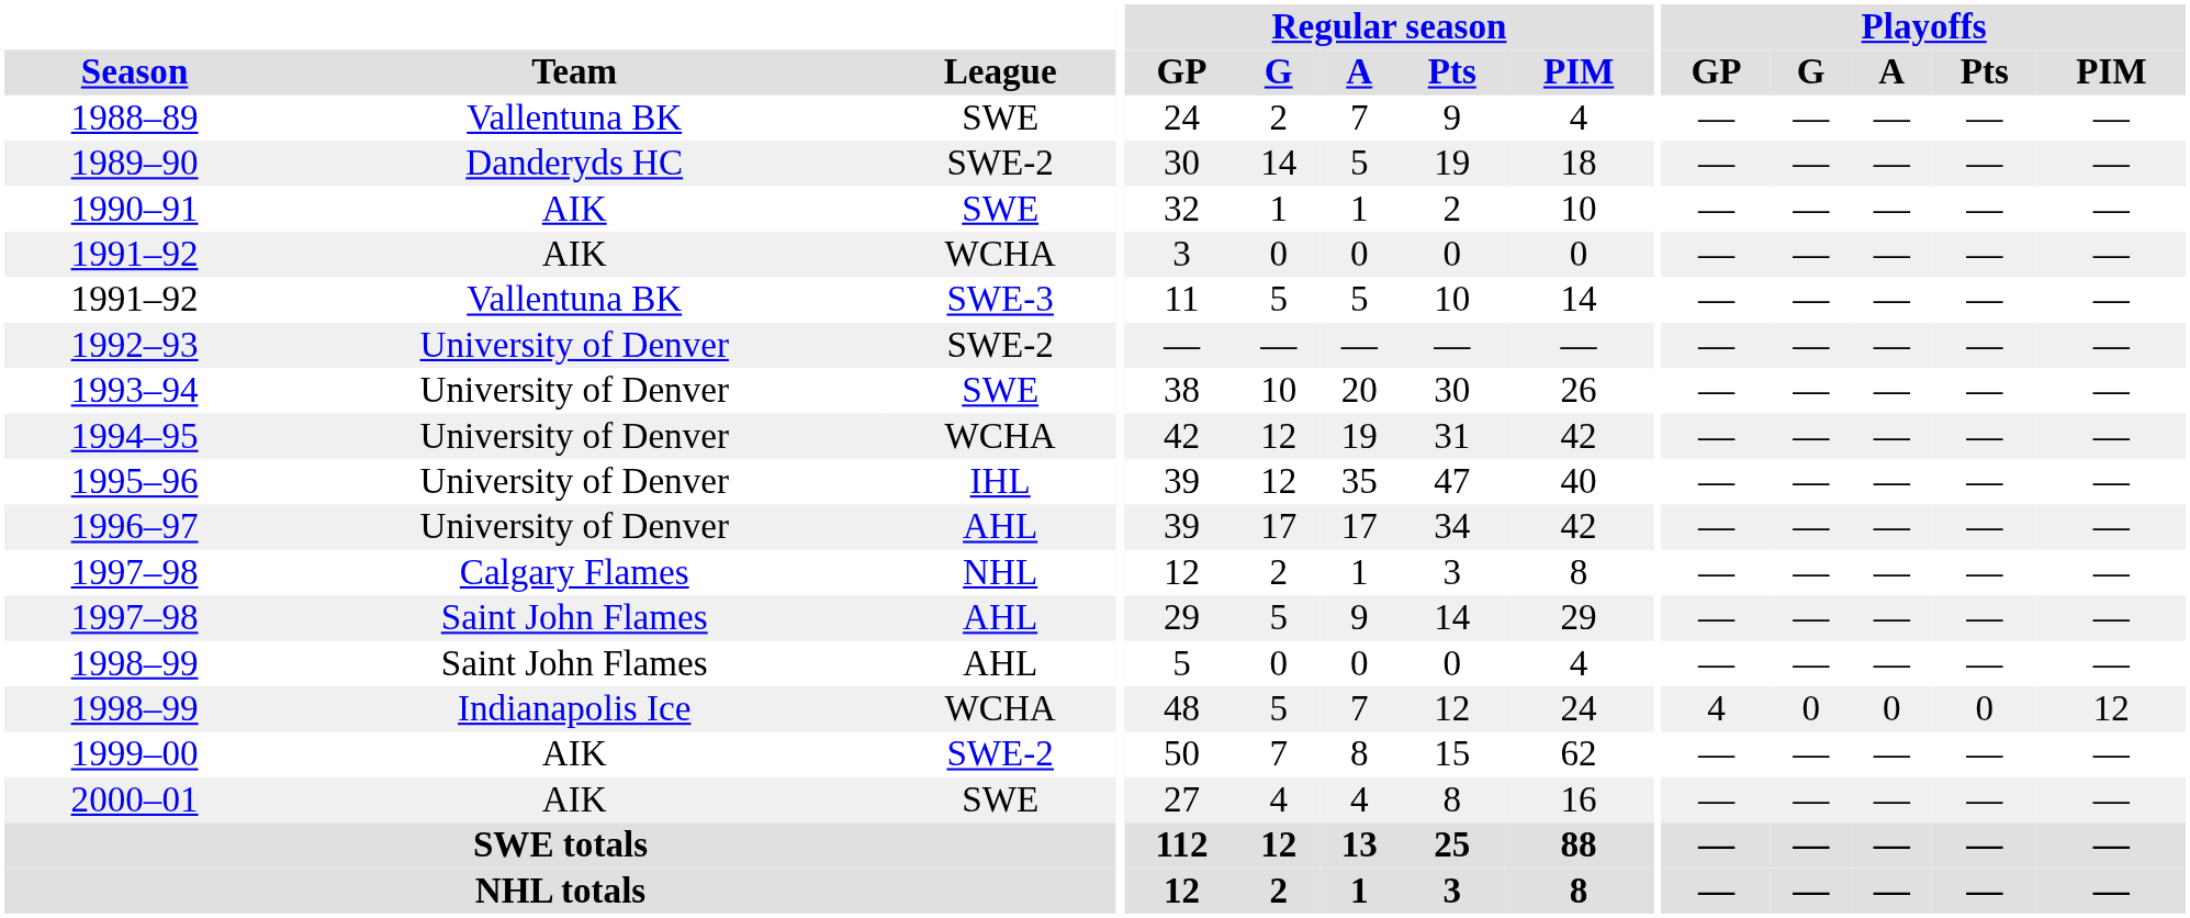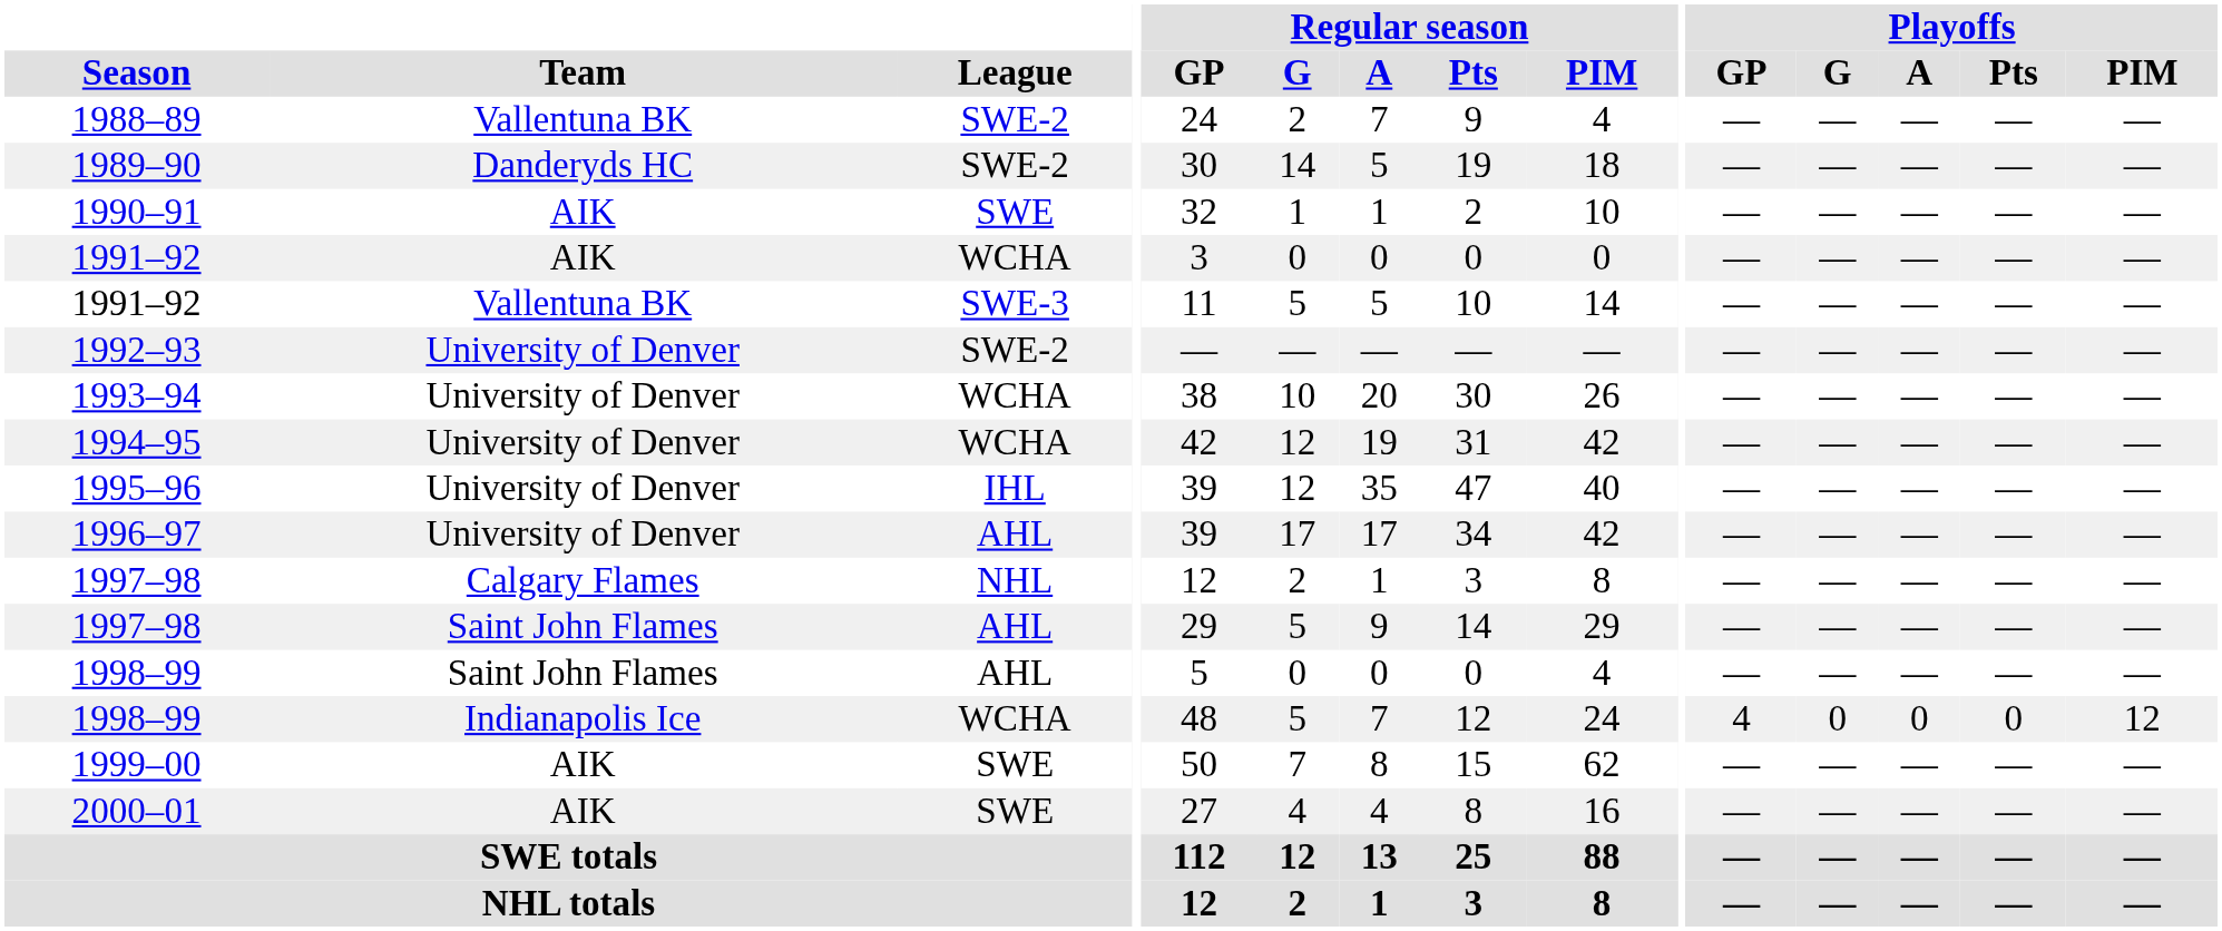1988–89 | League: SWE -> SWE-2
1993–94 | League: SWE -> WCHA
1999–00 | League: SWE-2 -> SWE
